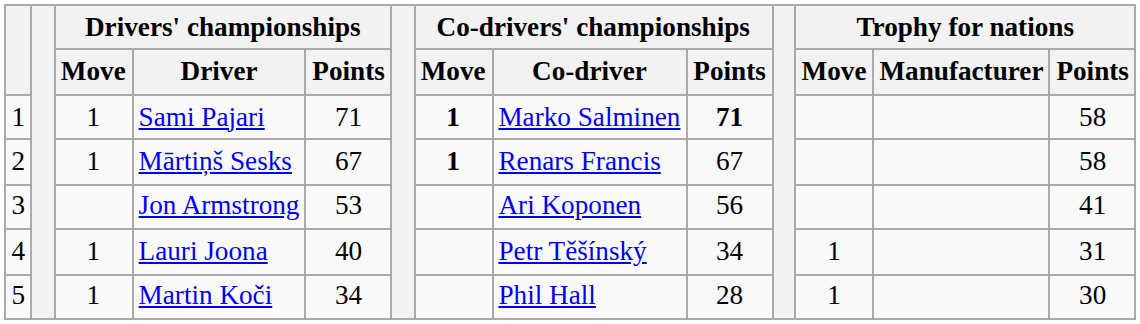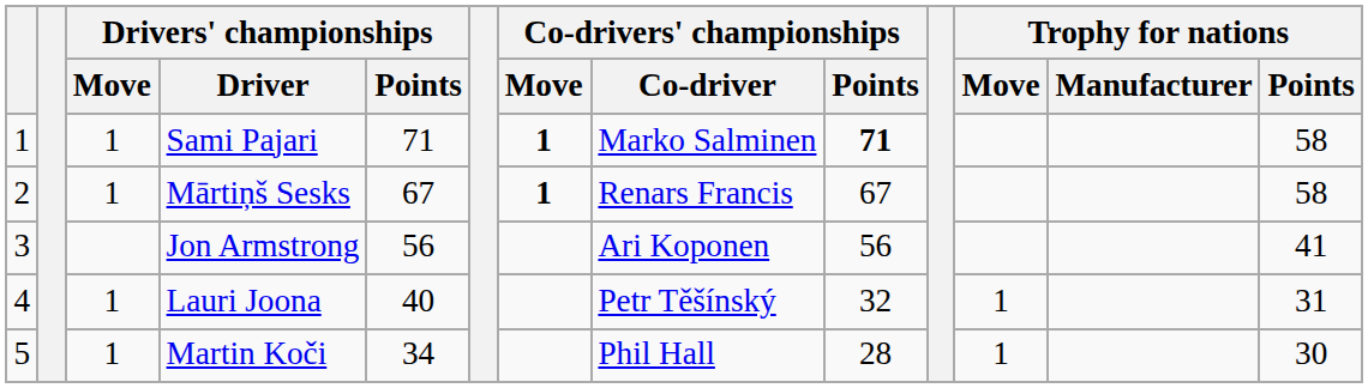Jon Armstrong | Drivers' championships / Points: 53 -> 56
Lauri Joona | Co-drivers' championships / Points: 34 -> 32
